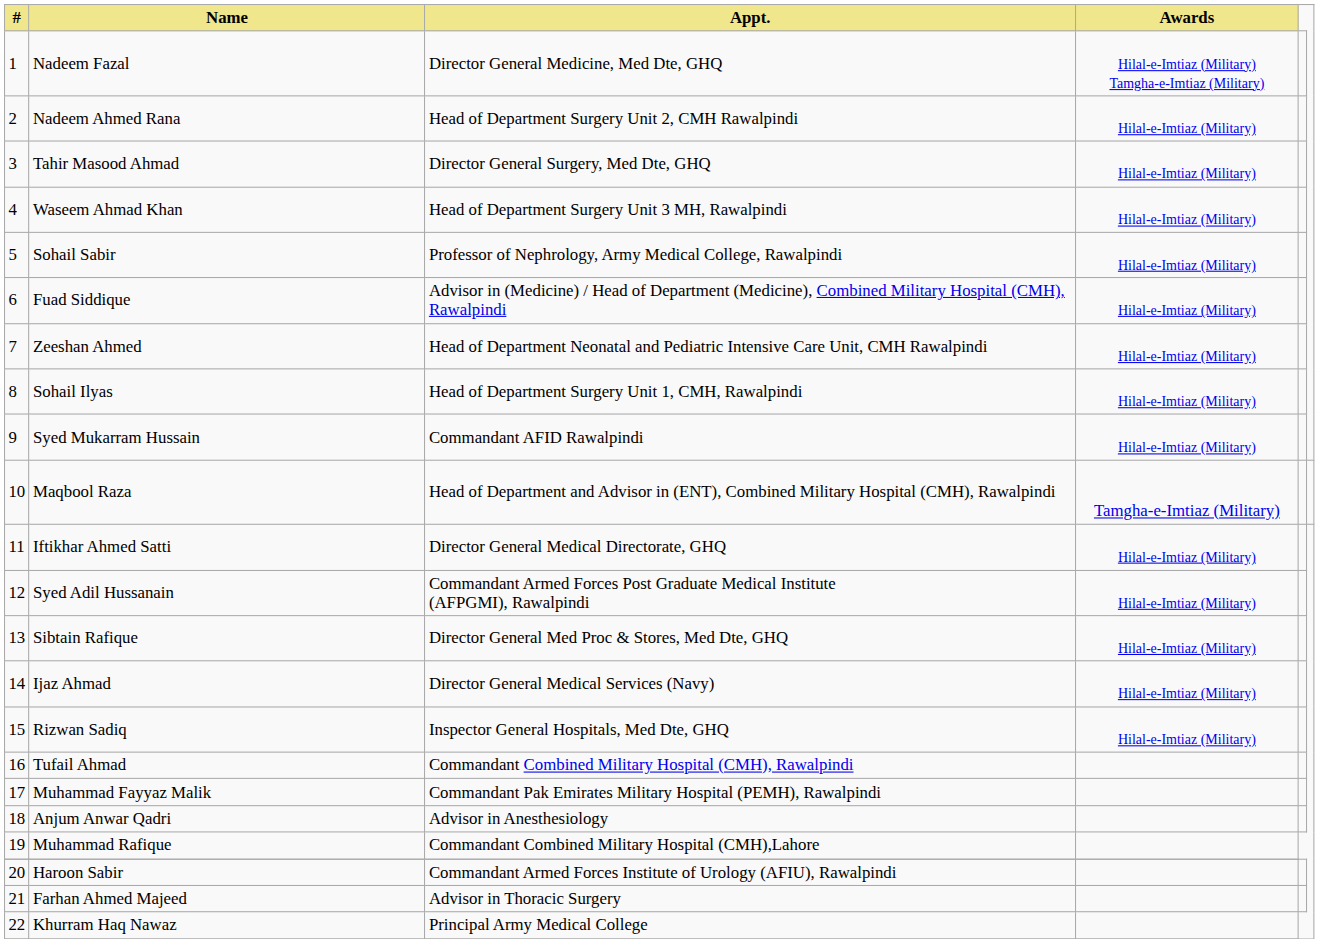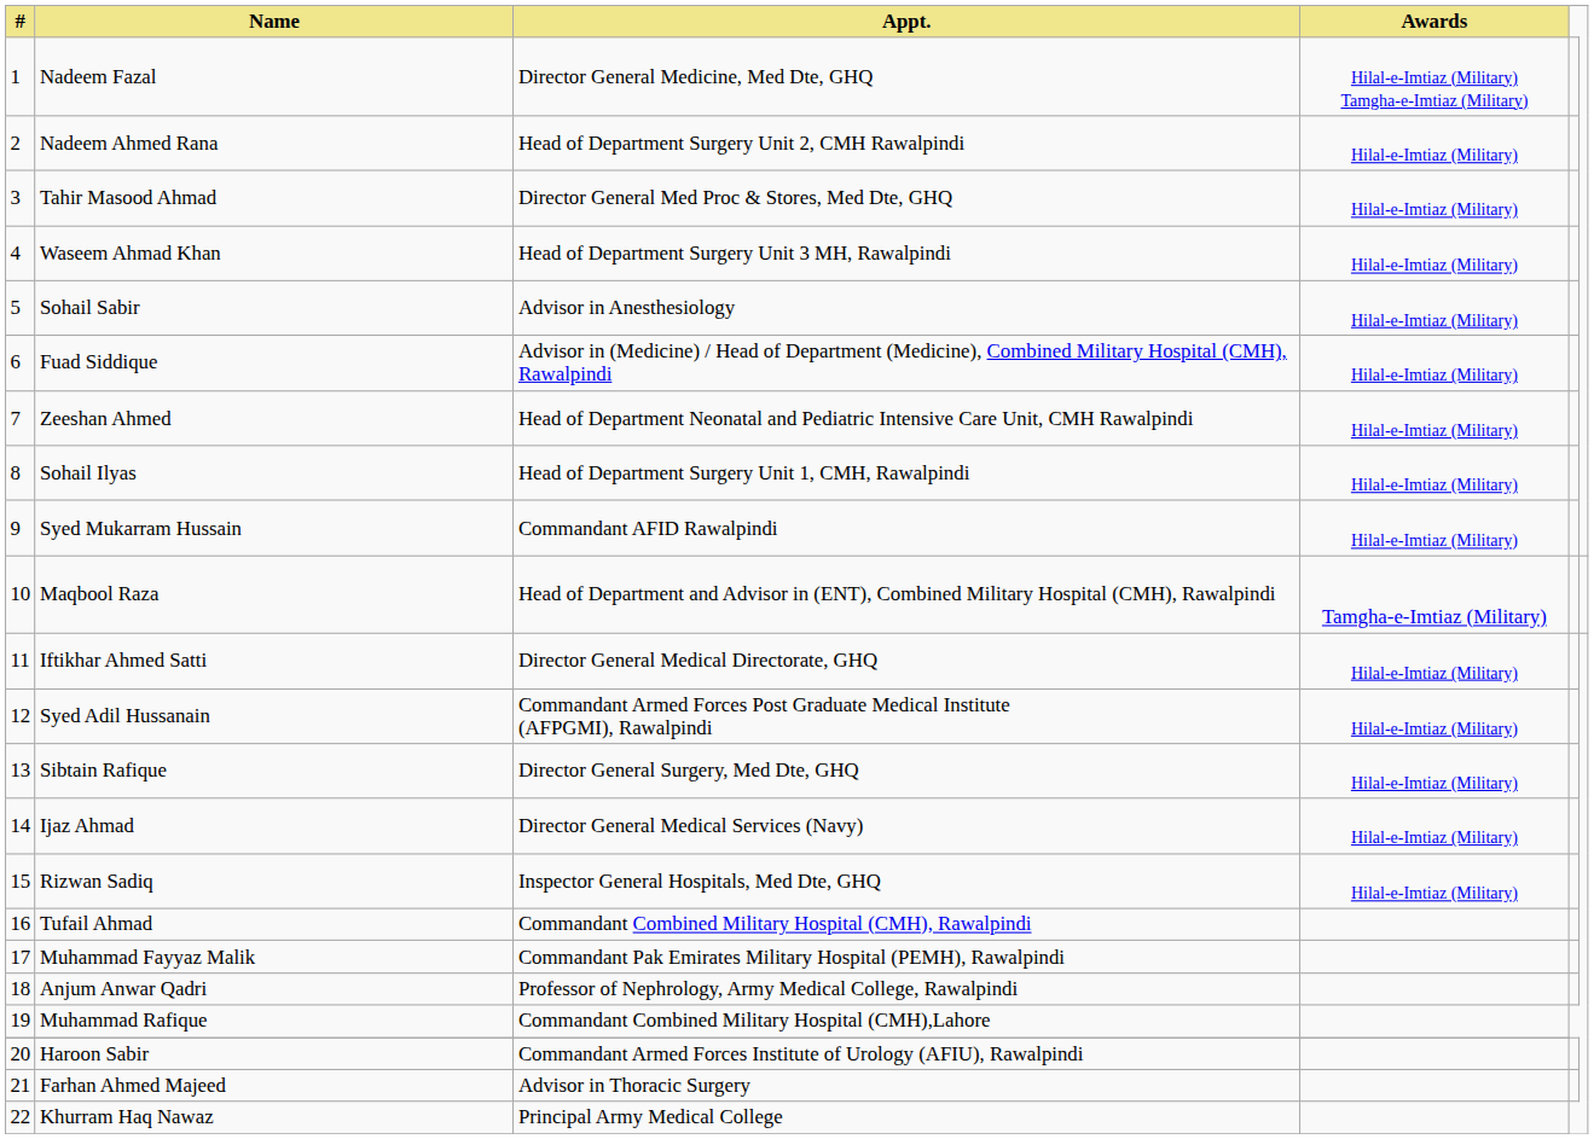Tahir Masood Ahmad | Appt.: Director General Surgery, Med Dte, GHQ -> Director General Med Proc & Stores, Med Dte, GHQ
Sohail Sabir | Appt.: Professor of Nephrology, Army Medical College, Rawalpindi -> Advisor in Anesthesiology
Sibtain Rafique | Appt.: Director General Med Proc & Stores, Med Dte, GHQ -> Director General Surgery, Med Dte, GHQ
Anjum Anwar Qadri | Appt.: Advisor in Anesthesiology -> Professor of Nephrology, Army Medical College, Rawalpindi
